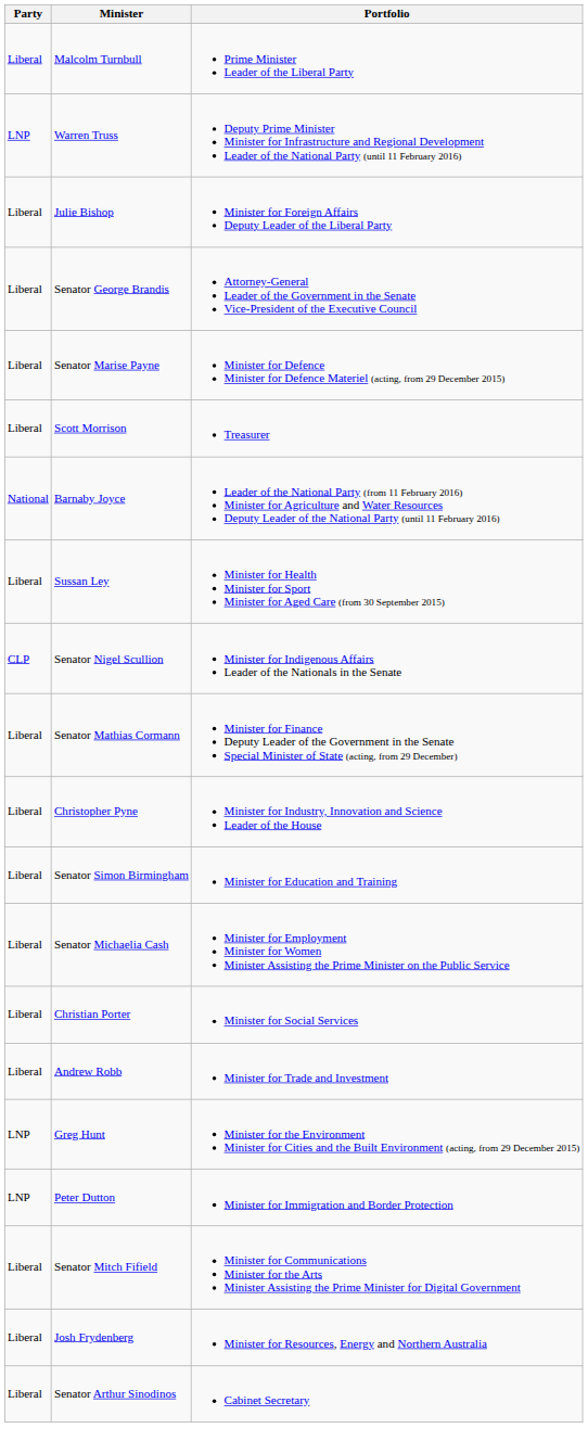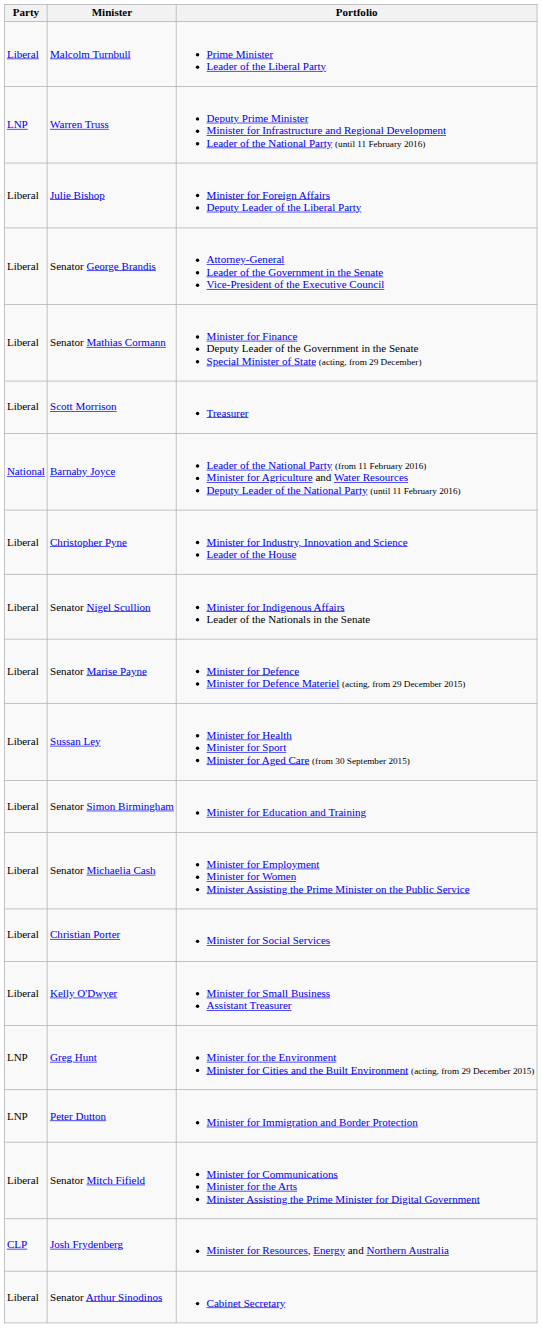rows swapped: Senator Mathias Cormann <-> Senator Marise Payne
rows swapped: Christopher Pyne <-> Sussan Ley
Senator Nigel Scullion | Party: CLP -> Liberal
+ row: Liberal | Kelly O'Dwyer | Minister for Small Business Assistant Treasurer
- row: Liberal | Andrew Robb | Minister for Trade and Investment
Josh Frydenberg | Party: Liberal -> CLP
